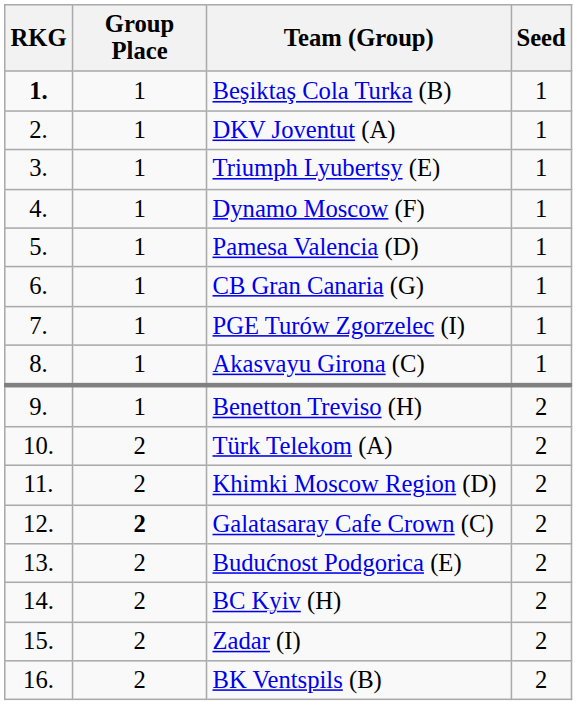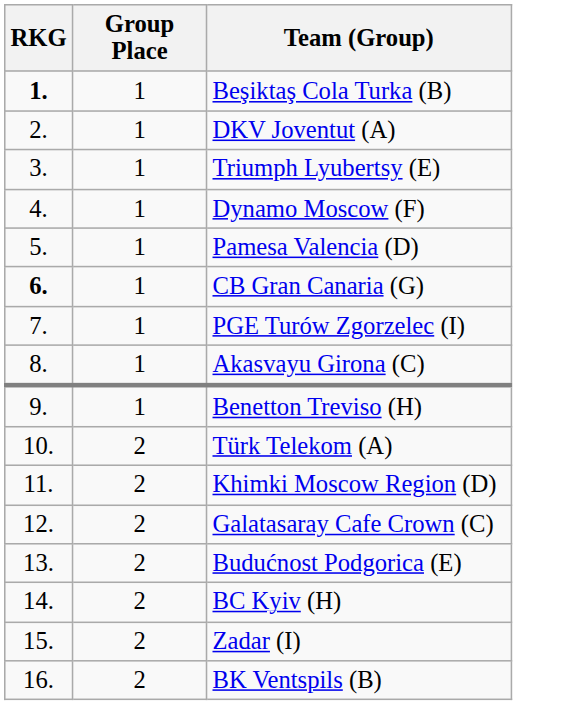- column: Seed | 1 | 1 | 1 | 1 | 1 | 1 | 1 | 1 | 2 | 2 | 2 | 2 | 2 | 2 | 2 | 2
CB Gran Canaria (G) | RKG: normal -> bold
Galatasaray Cafe Crown (C) | Group Place: bold -> normal
